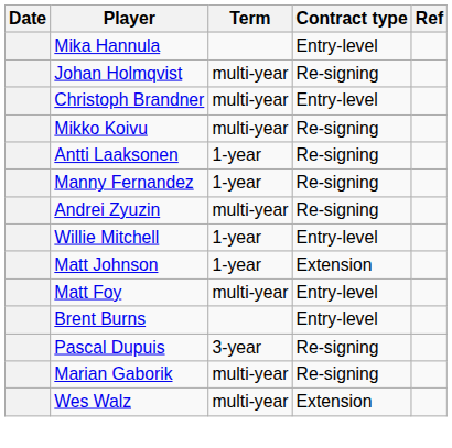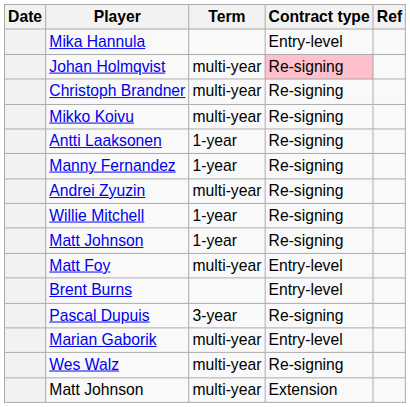Johan Holmqvist | Contract type: no background -> pink background
Christoph Brandner | Contract type: Entry-level -> Re-signing
Willie Mitchell | Contract type: Entry-level -> Re-signing
Matt Johnson / 1-year | Contract type: Extension -> Re-signing
Marian Gaborik | Contract type: Re-signing -> Entry-level
Wes Walz | Contract type: Extension -> Re-signing
+ row: Matt Johnson | multi-year | Extension
